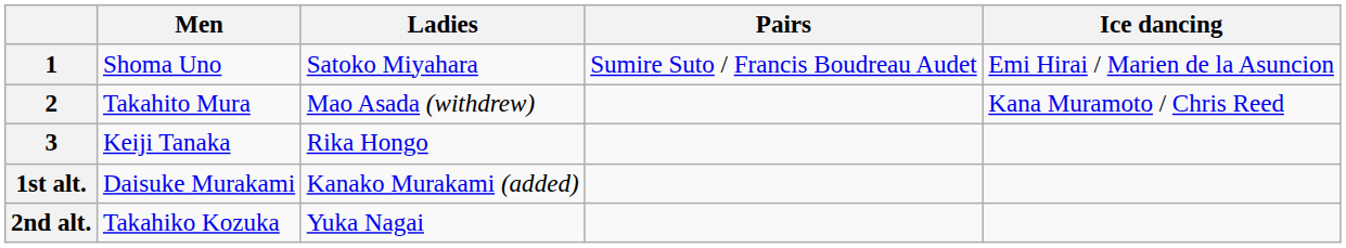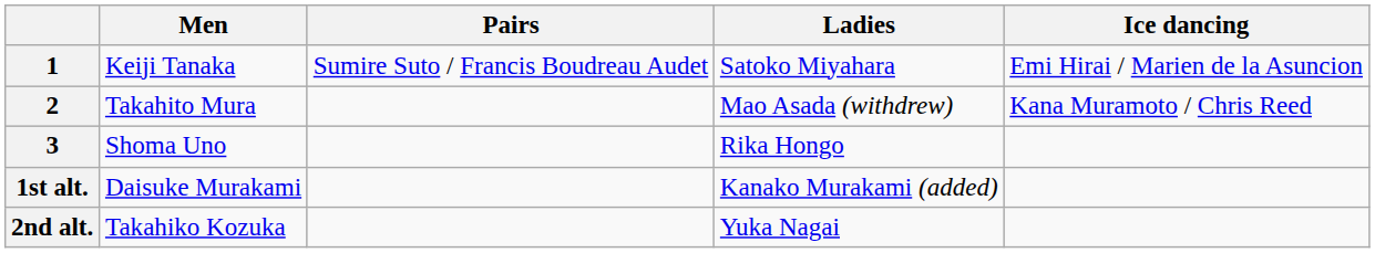columns swapped: Ladies <-> Pairs
1 | Men: Shoma Uno -> Keiji Tanaka
3 | Men: Keiji Tanaka -> Shoma Uno
